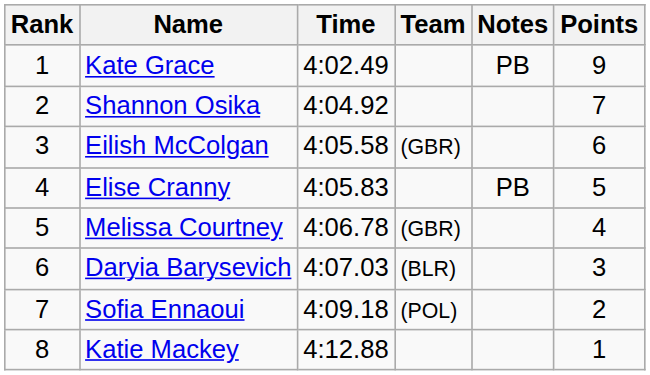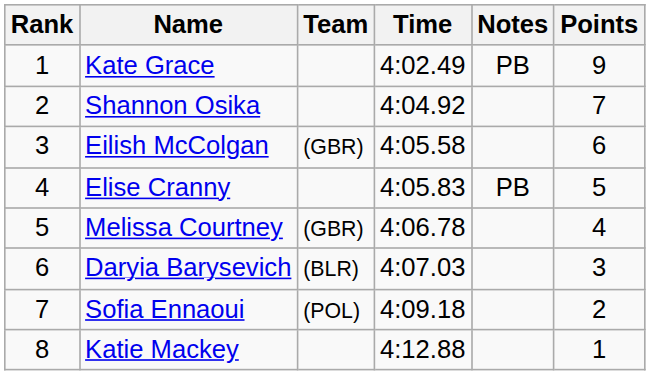columns swapped: Team <-> Time
